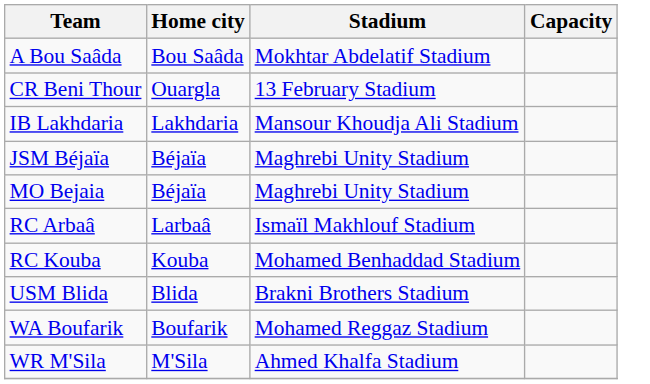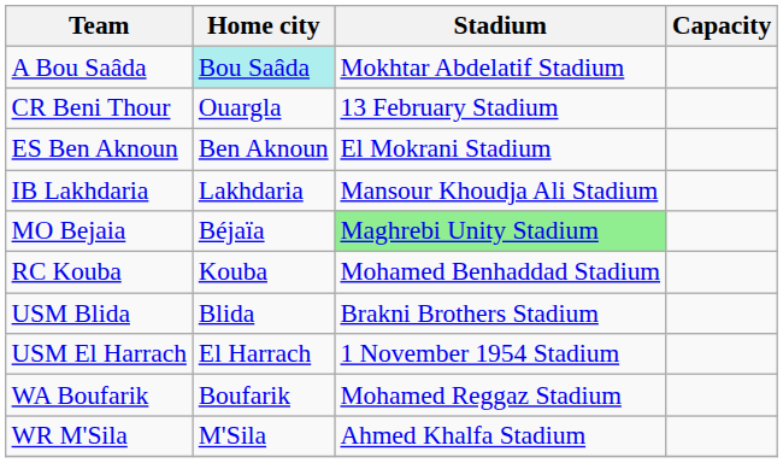A Bou Saâda | Home city: no background -> paleturquoise background
+ row: ES Ben Aknoun | Ben Aknoun | El Mokrani Stadium
- row: JSM Béjaïa | Béjaïa | Maghrebi Unity Stadium
MO Bejaia | Stadium: no background -> lightgreen background
- row: RC Arbaâ | Larbaâ | Ismaïl Makhlouf Stadium
+ row: USM El Harrach | El Harrach | 1 November 1954 Stadium
